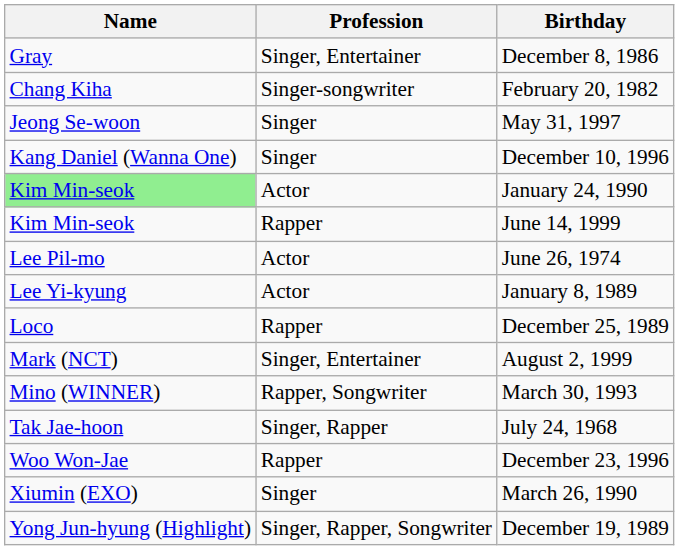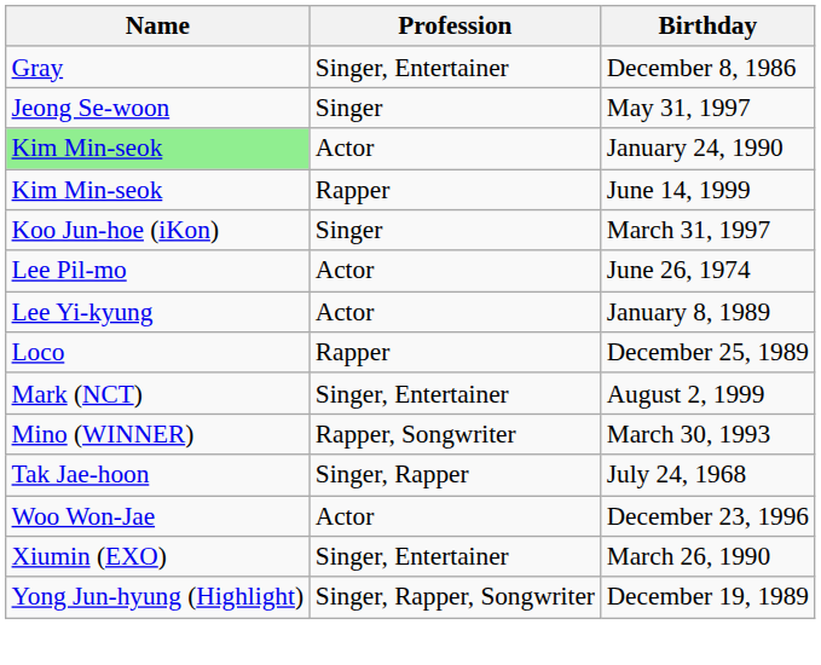- row: Chang Kiha | Singer-songwriter | February 20, 1982
- row: Kang Daniel (Wanna One) | Singer | December 10, 1996
+ row: Koo Jun-hoe (iKon) | Singer | March 31, 1997
December 23, 1996 | Profession: Rapper -> Actor
March 26, 1990 | Profession: Singer -> Singer, Entertainer
